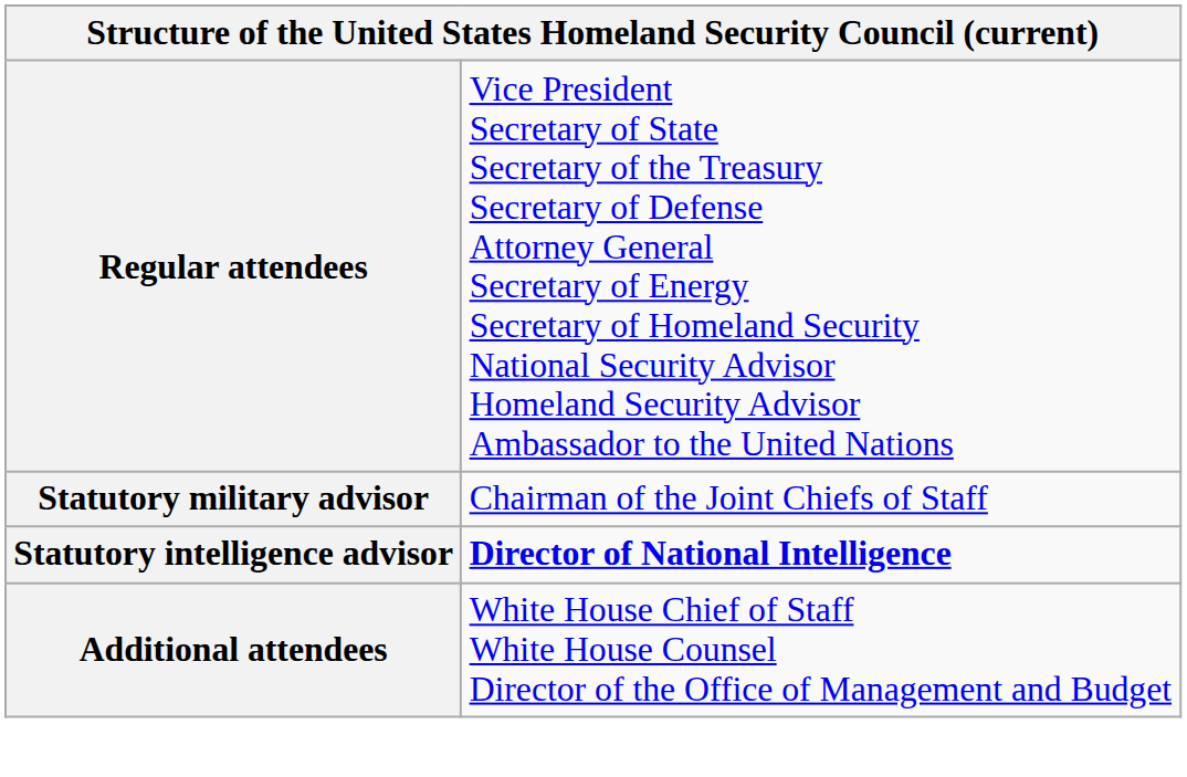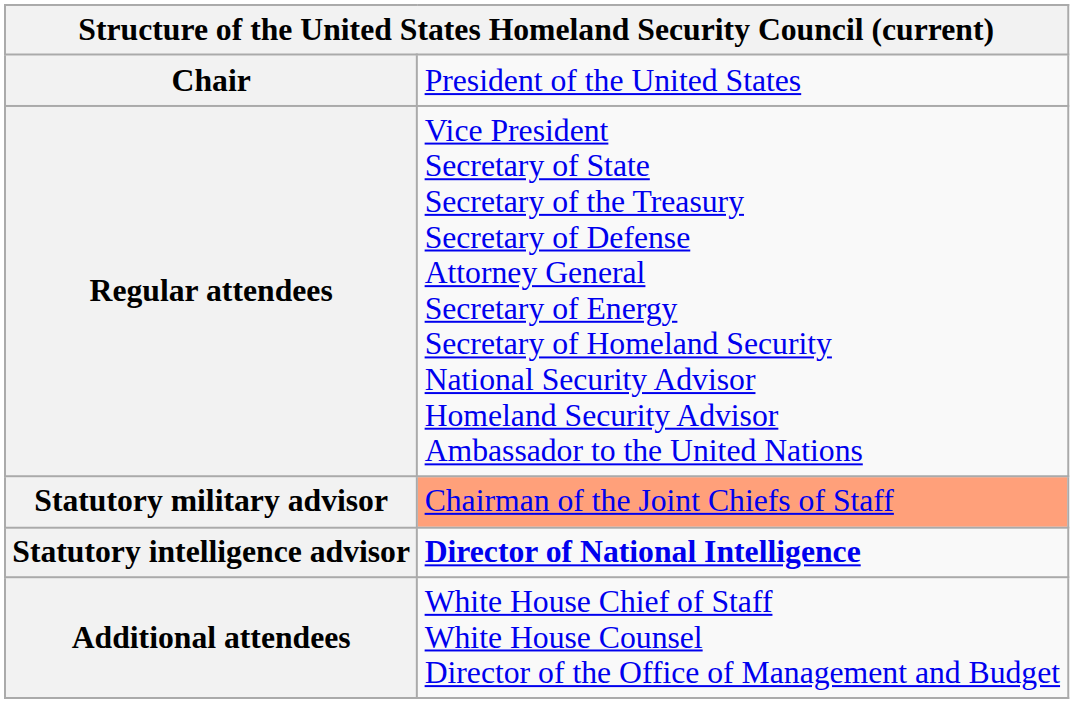+ row: Chair | President of the United States
Statutory military advisor | column 2: no background -> lightsalmon background
